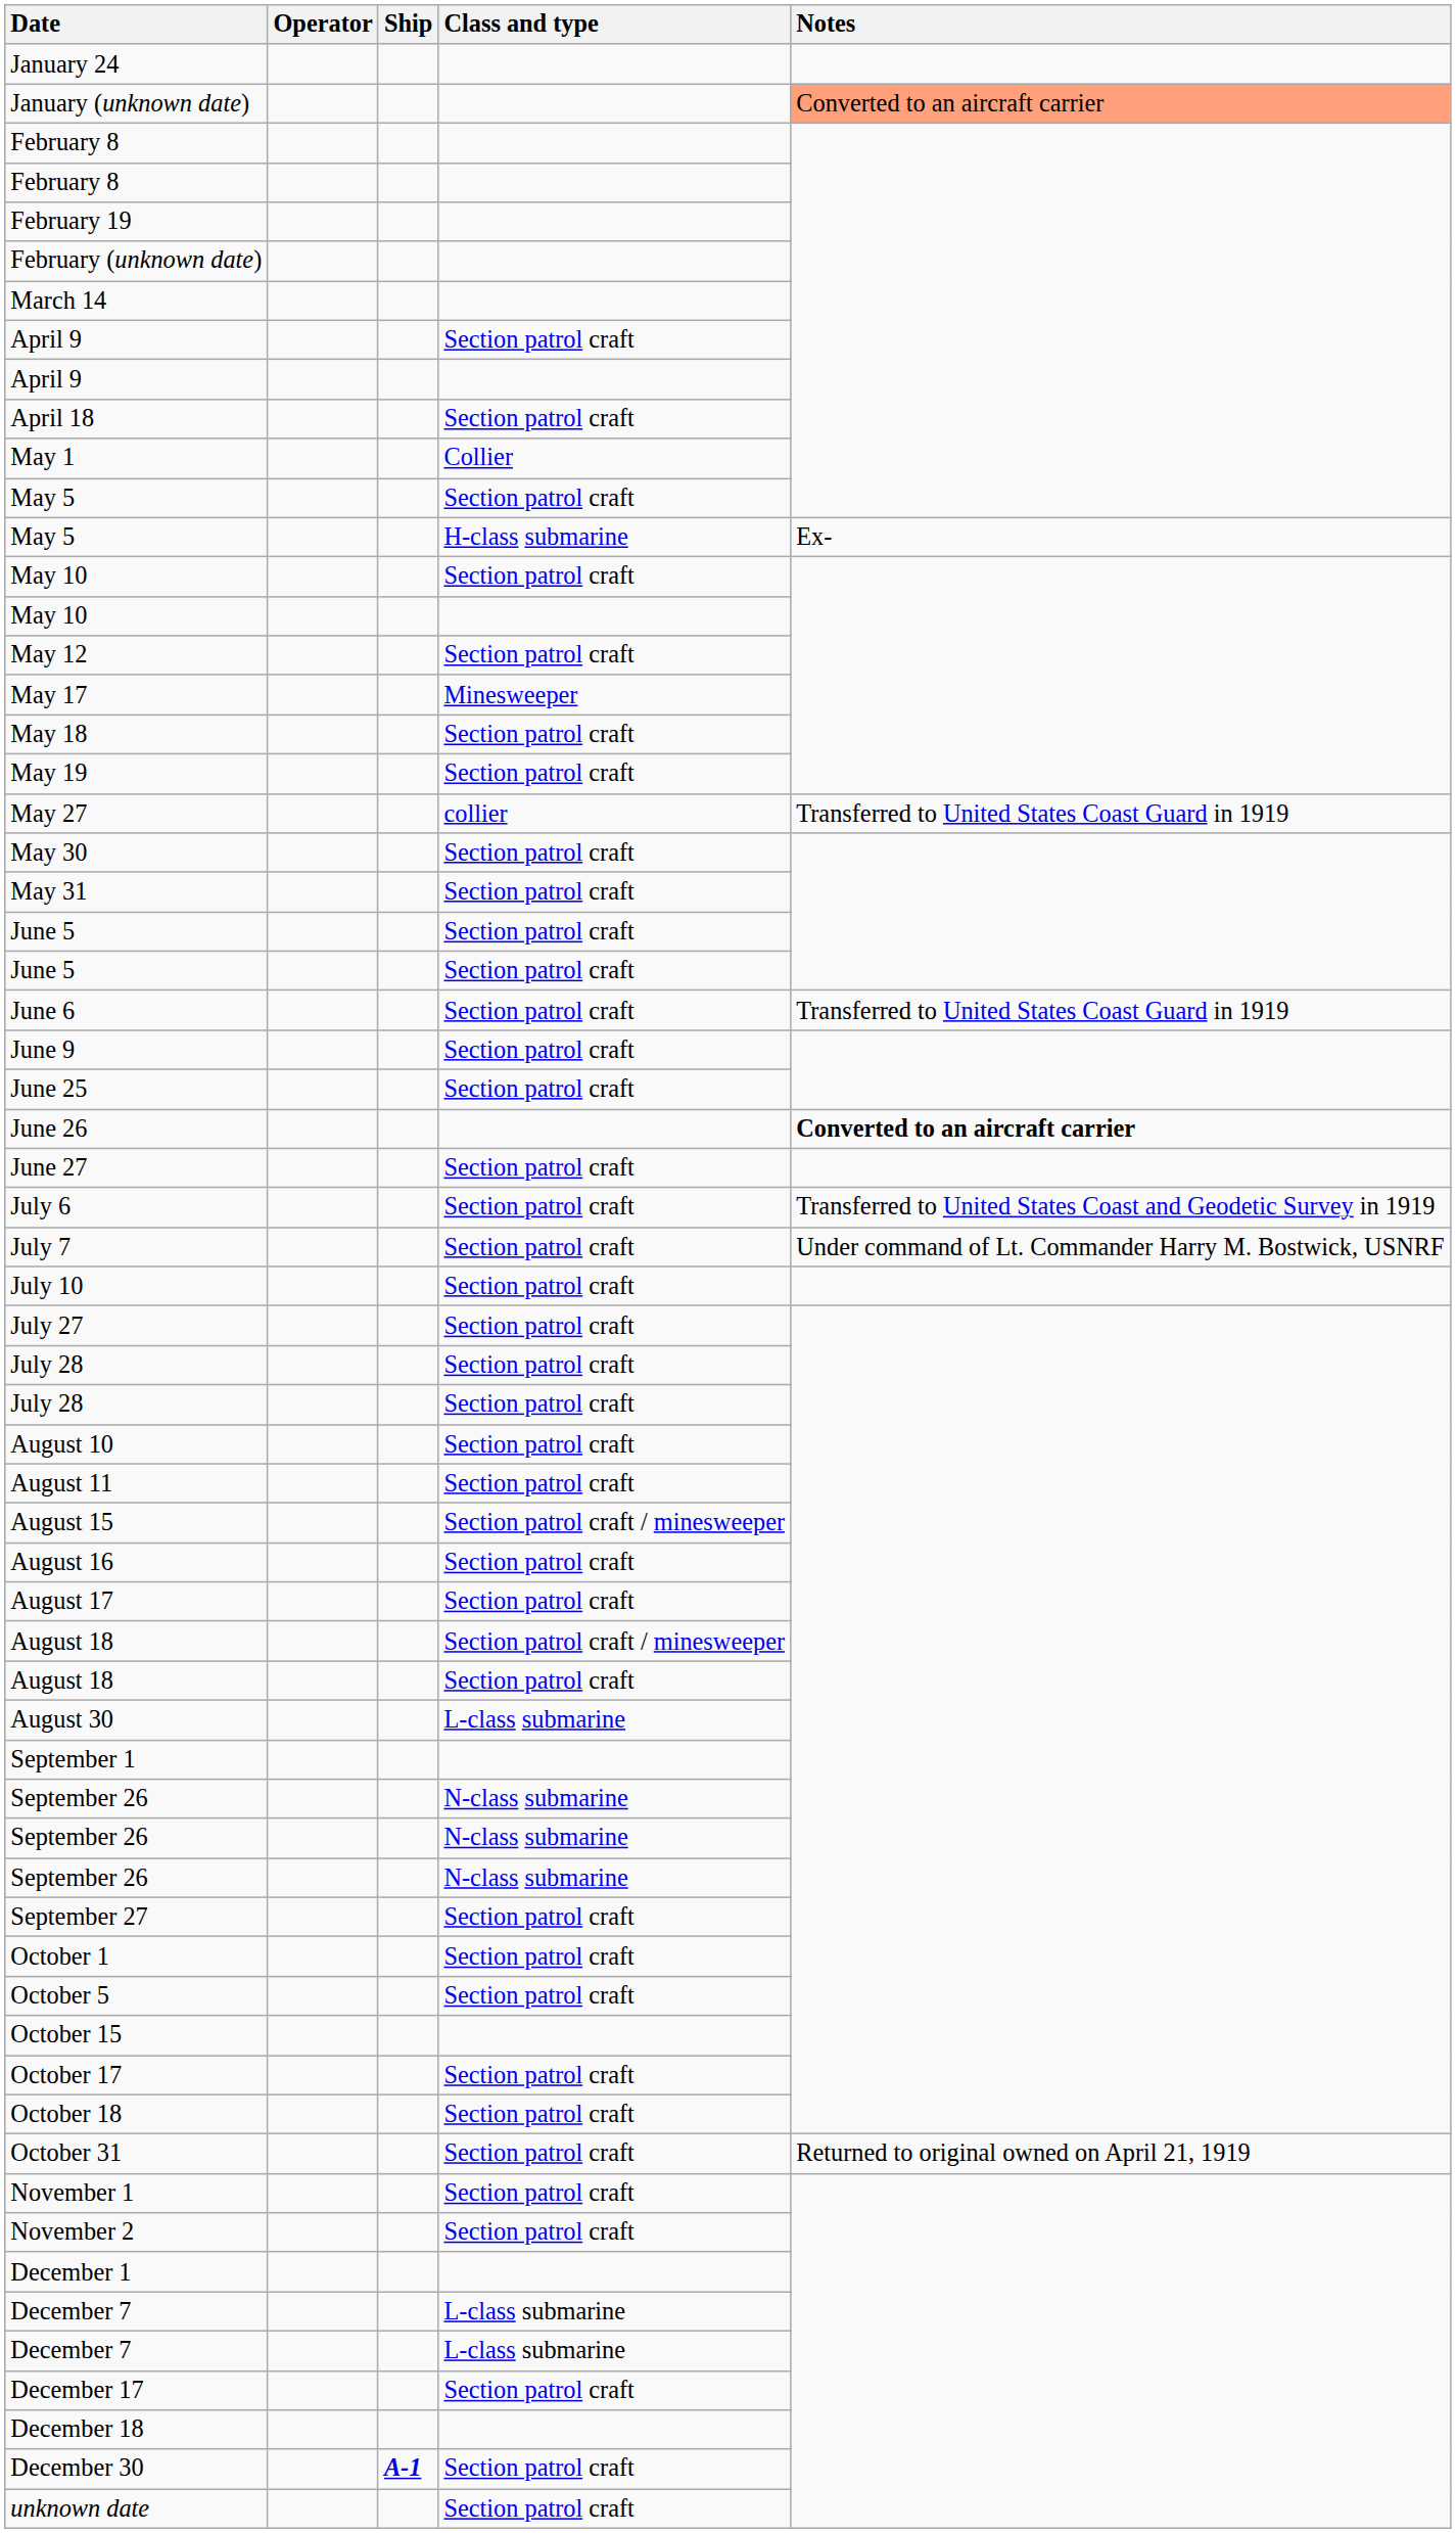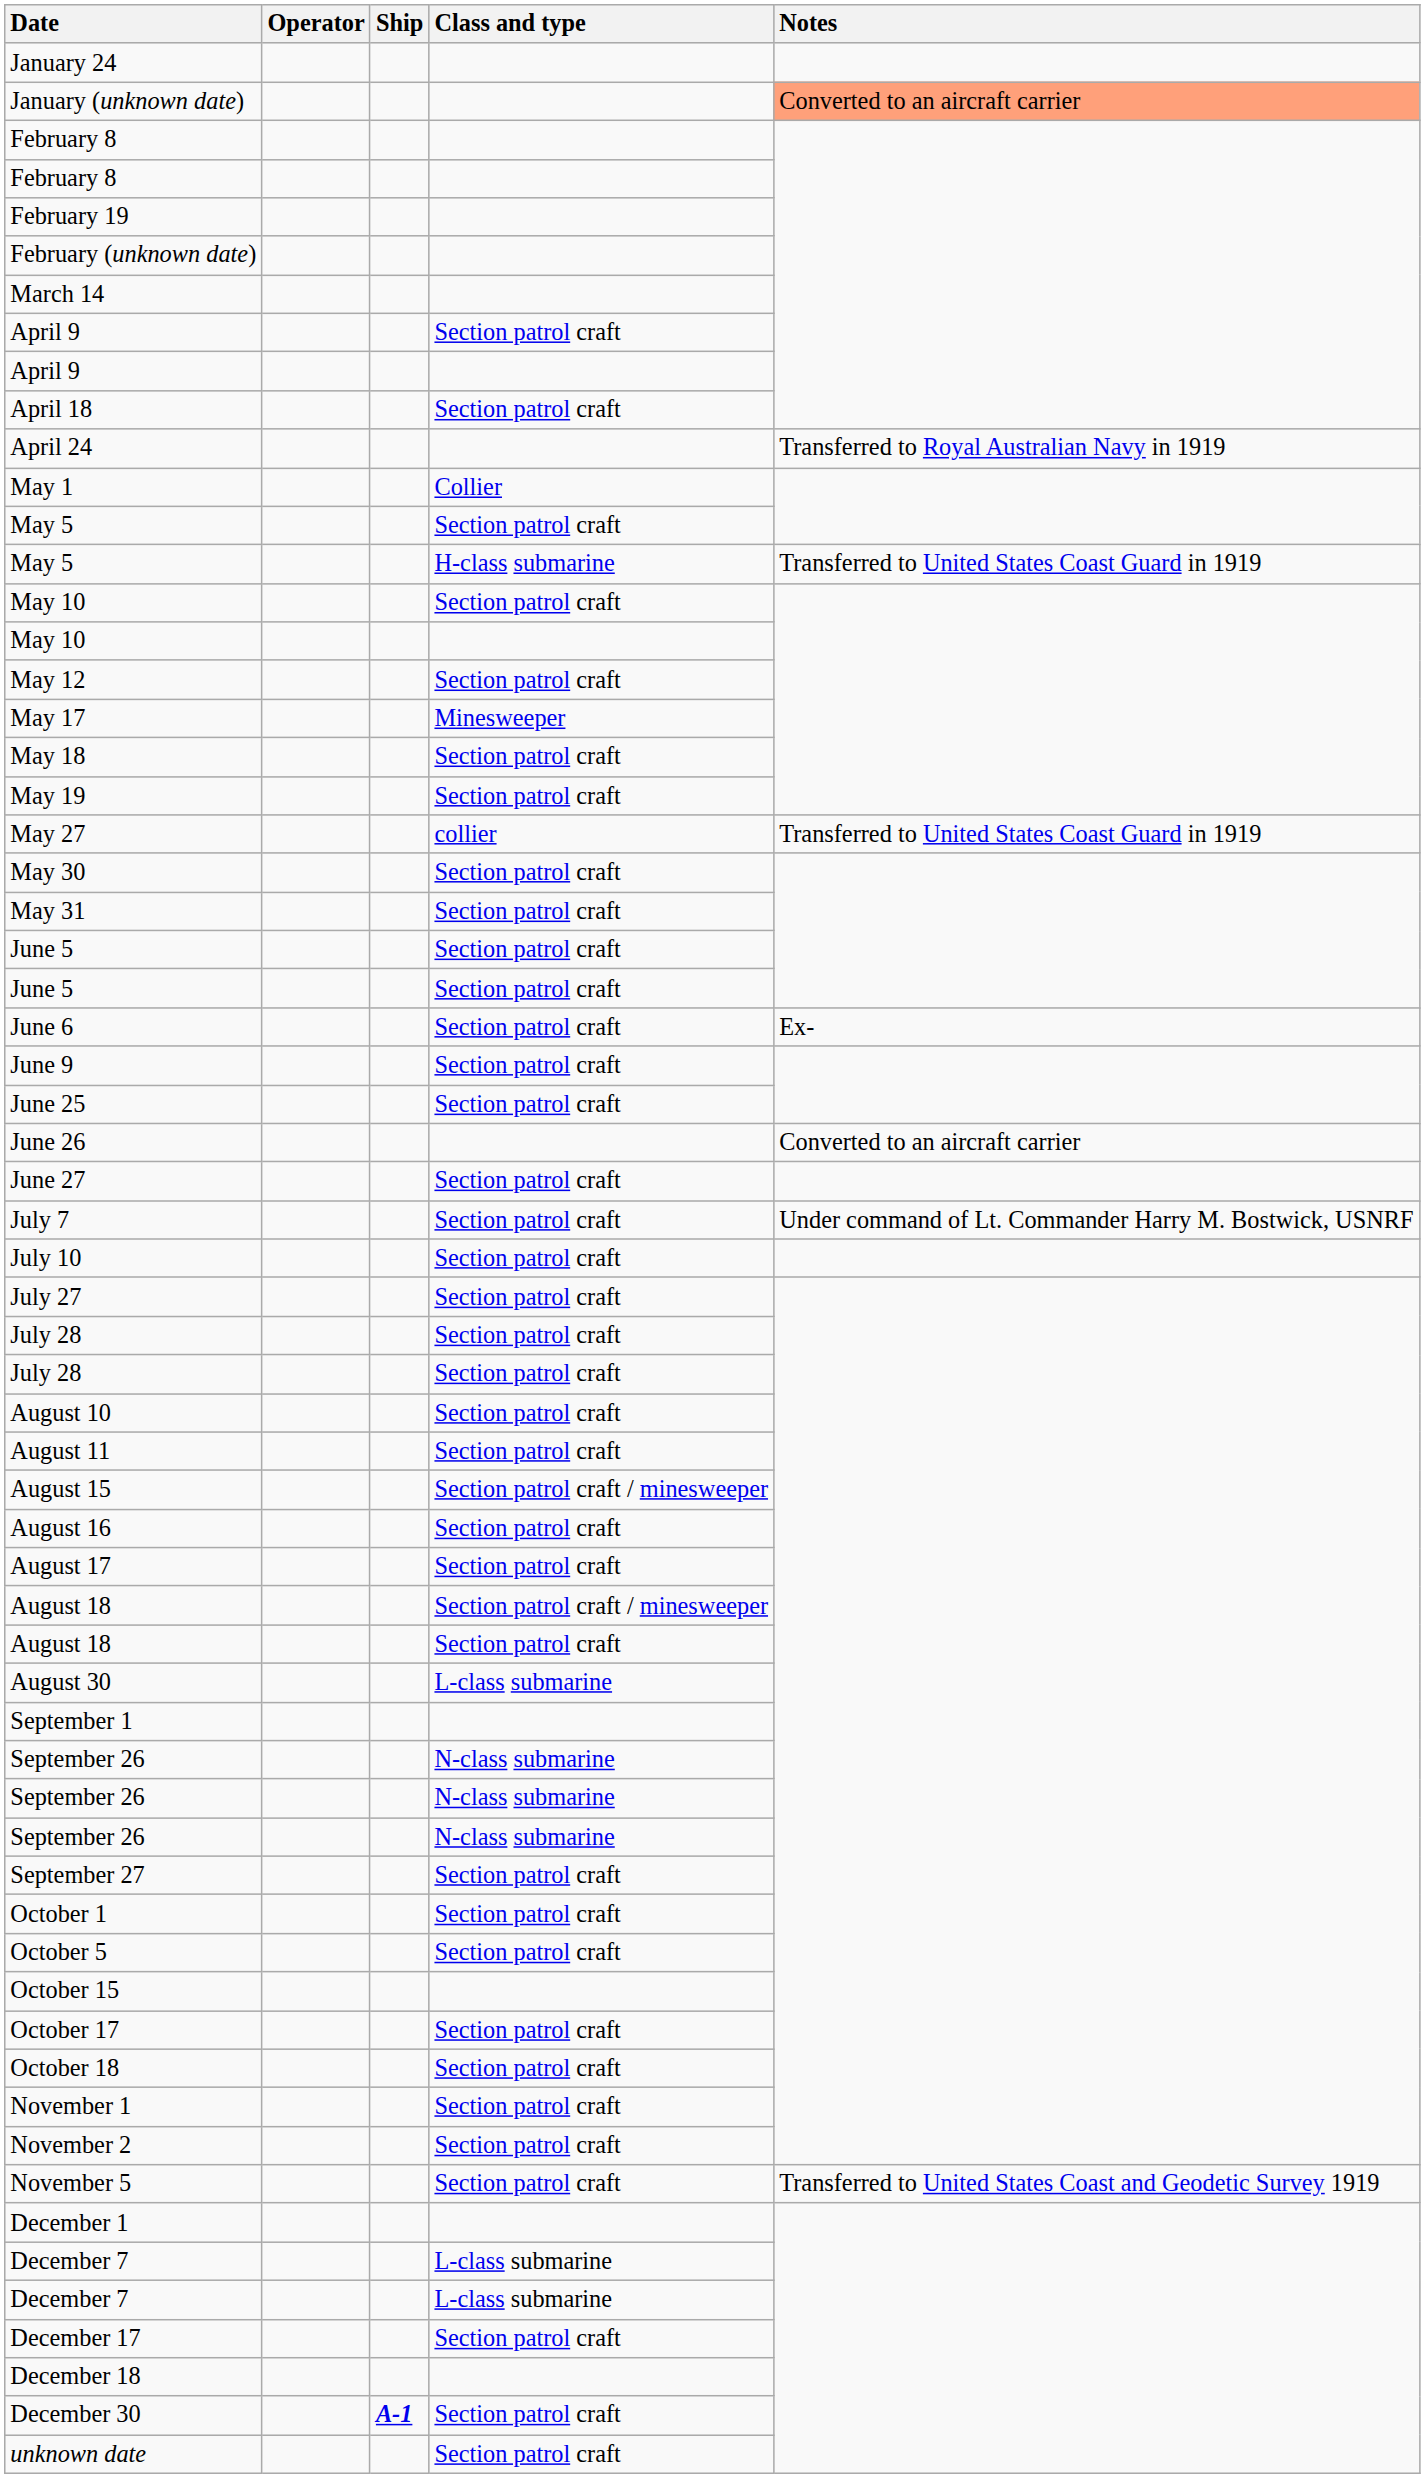+ row: April 24 | Transferred to Royal Australian Navy in 1919
May 5 / H-class submarine | Notes: Ex- -> Transferred to United States Coast Guard in 1919
June 6 | Notes: Transferred to United States Coast Guard in 1919 -> Ex-
June 26 | Notes: bold -> normal
- row: July 6 | Section patrol craft | Transferred to United States Coast and Geodetic Survey in 1919
- row: October 31 | Section patrol craft | Returned to original owned on April 21, 1919
+ row: November 5 | Section patrol craft | Transferred to United States Coast and Geodetic Survey 1919
